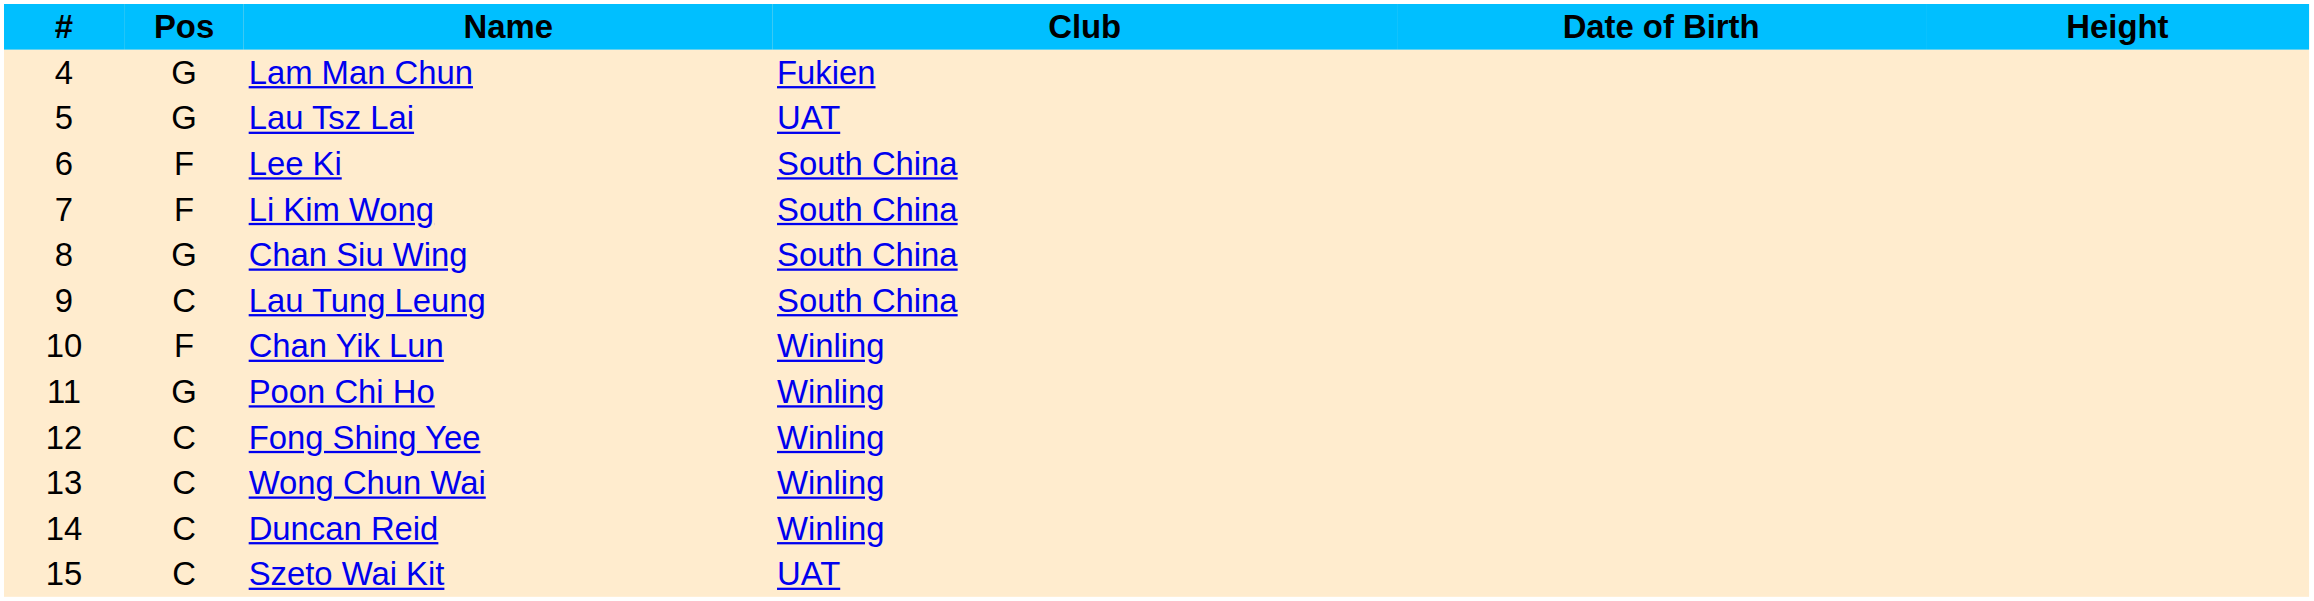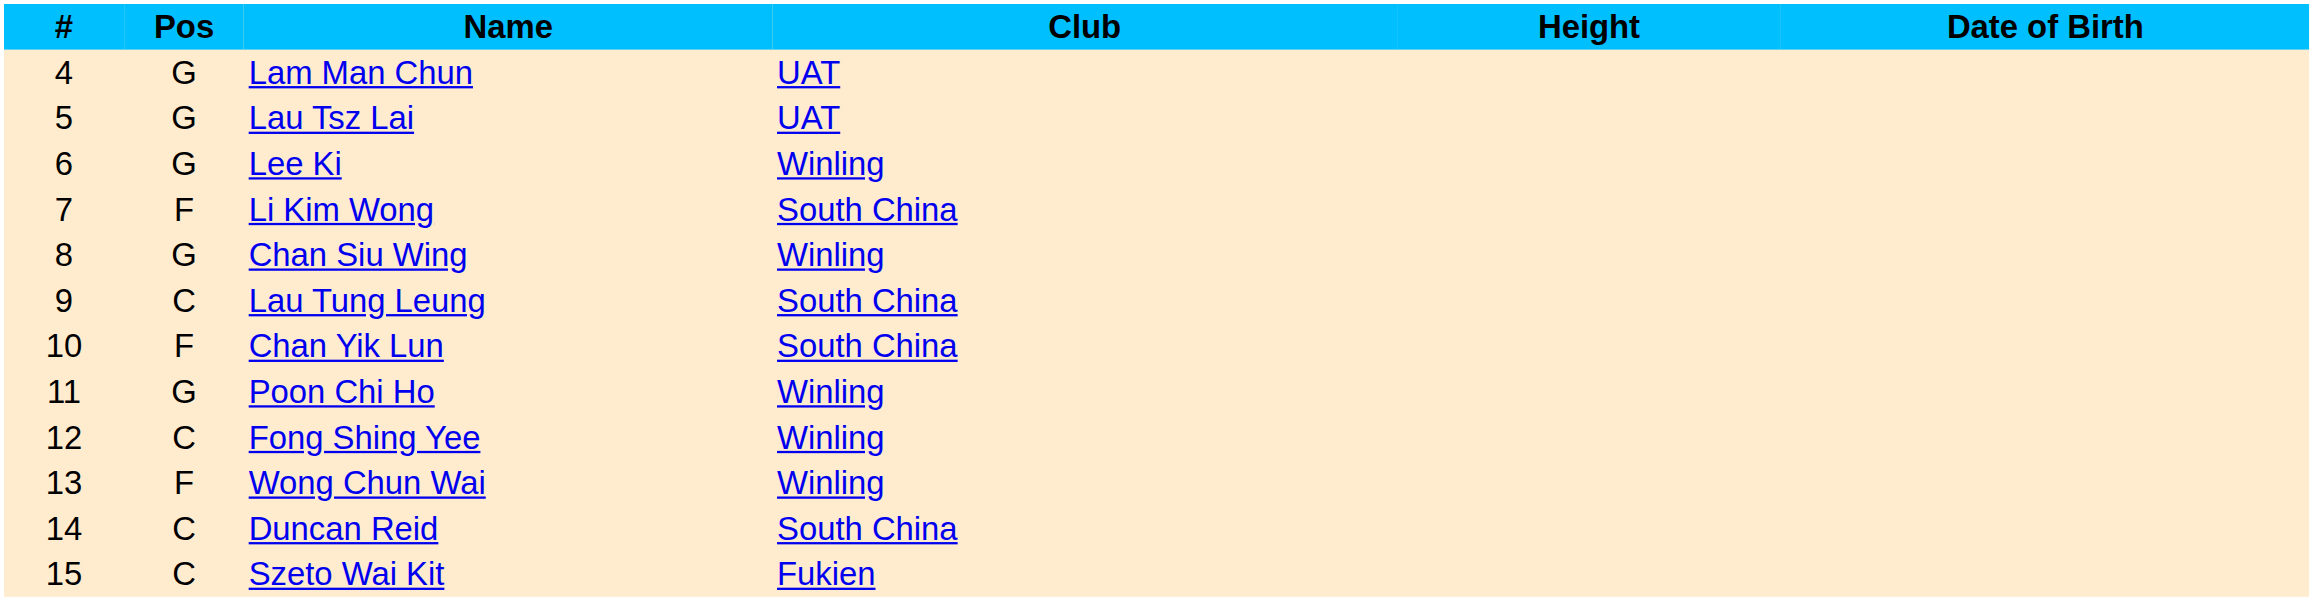columns swapped: Date of Birth <-> Height
Lam Man Chun | Club: Fukien -> UAT
Lee Ki | Pos: F -> G
Lee Ki | Club: South China -> Winling
Chan Siu Wing | Club: South China -> Winling
Chan Yik Lun | Club: Winling -> South China
Wong Chun Wai | Pos: C -> F
Duncan Reid | Club: Winling -> South China
Szeto Wai Kit | Club: UAT -> Fukien
